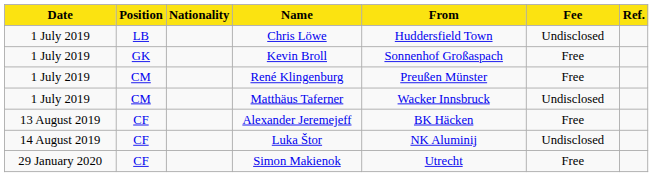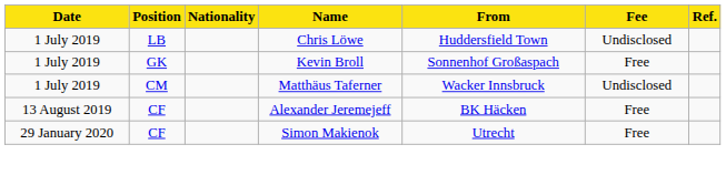- row: 1 July 2019 | CM | René Klingenburg | Preußen Münster | Free
- row: 14 August 2019 | CF | Luka Štor | NK Aluminij | Undisclosed
